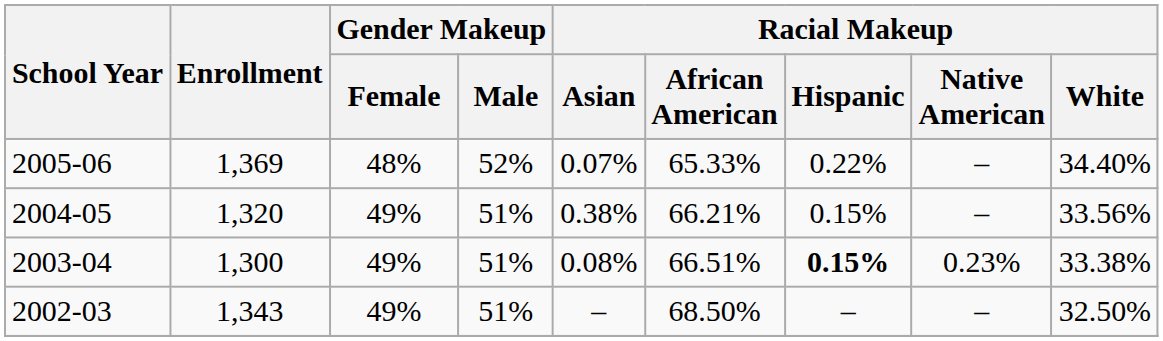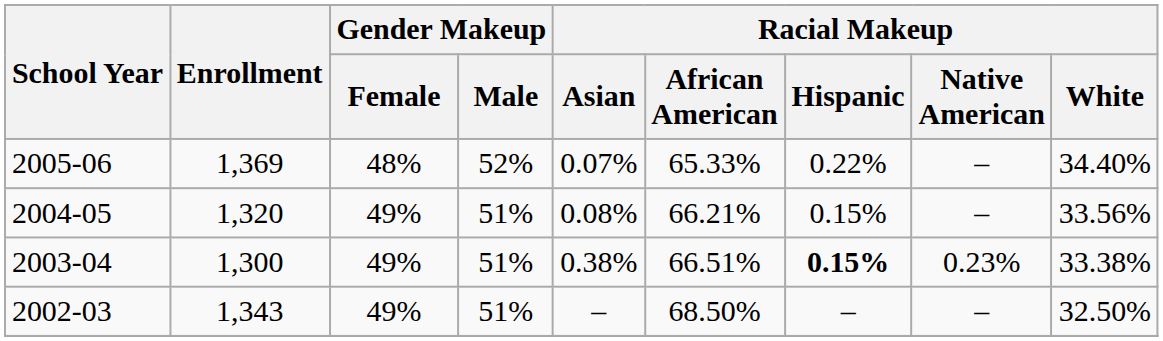2004-05 | Racial Makeup / Asian: 0.38% -> 0.08%
2003-04 | Racial Makeup / Asian: 0.08% -> 0.38%
